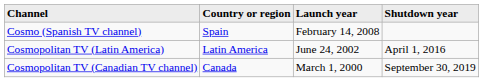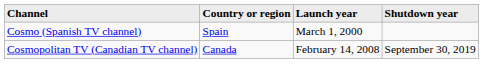Cosmo (Spanish TV channel) | Launch year: February 14, 2008 -> March 1, 2000
- row: Cosmopolitan TV (Latin America) | Latin America | June 24, 2002 | April 1, 2016
Cosmopolitan TV (Canadian TV channel) | Launch year: March 1, 2000 -> February 14, 2008
